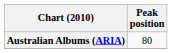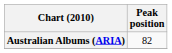Australian Albums (ARIA) | Peak position: 80 -> 82
